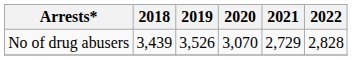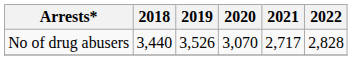No of drug abusers | 2018: 3,439 -> 3,440
No of drug abusers | 2021: 2,729 -> 2,717
